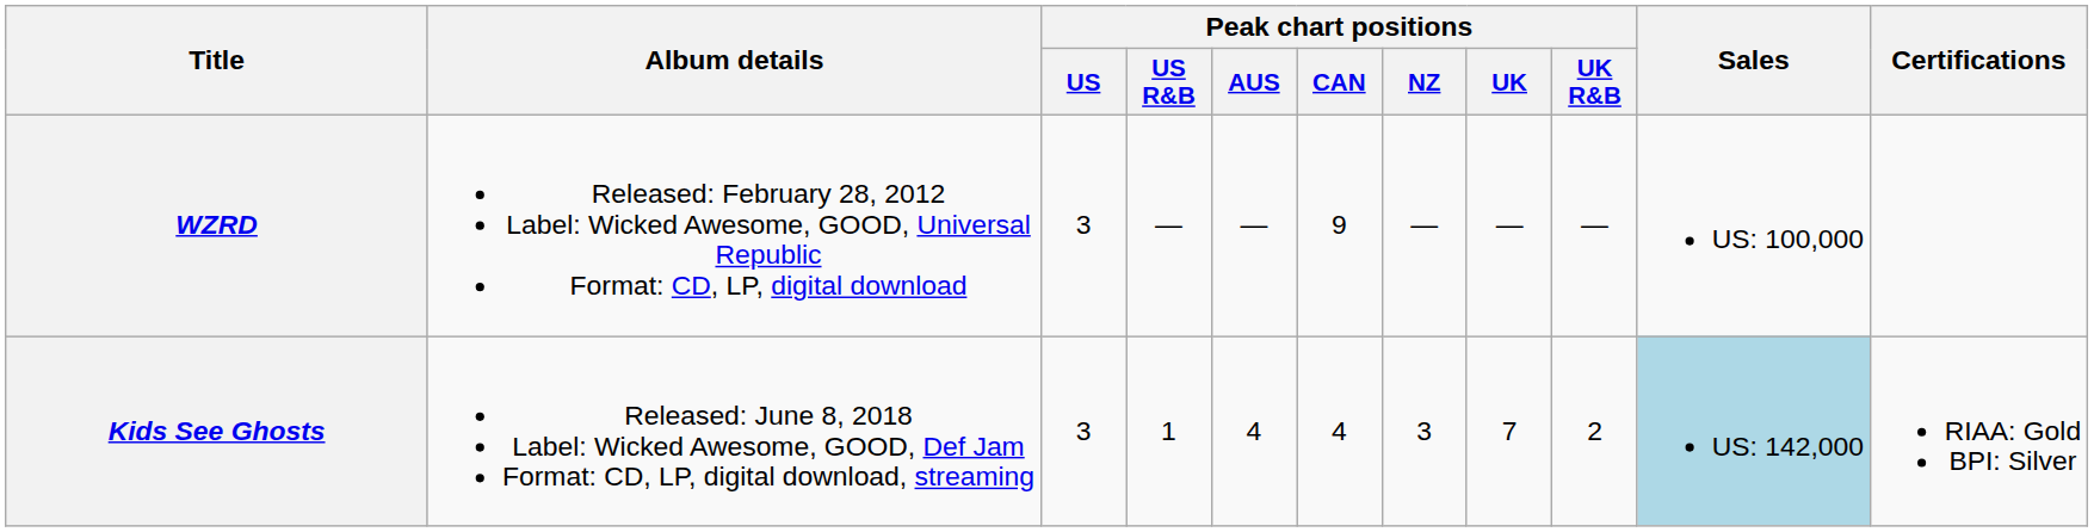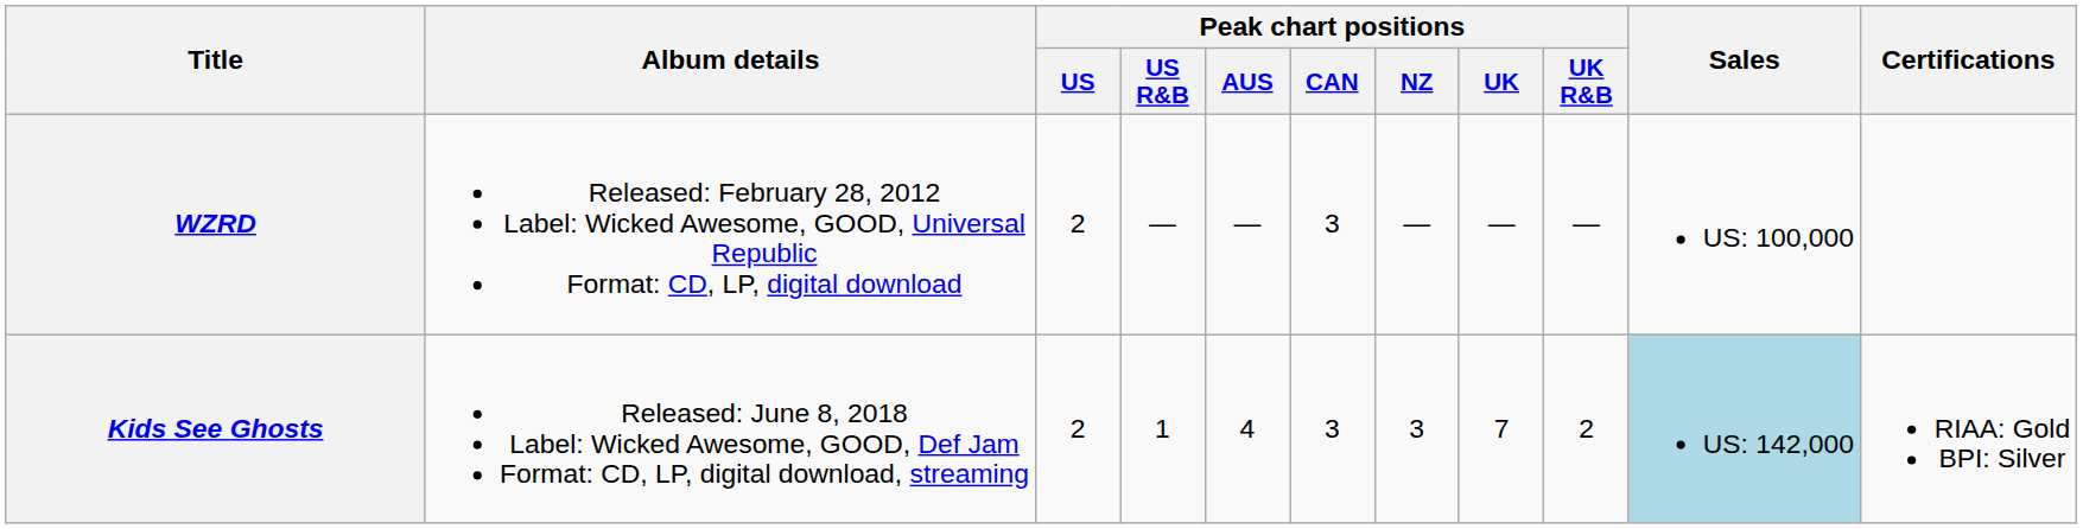WZRD | Peak chart positions / US: 3 -> 2
WZRD | Peak chart positions / CAN: 9 -> 3
Kids See Ghosts | Peak chart positions / US: 3 -> 2
Kids See Ghosts | Peak chart positions / CAN: 4 -> 3
